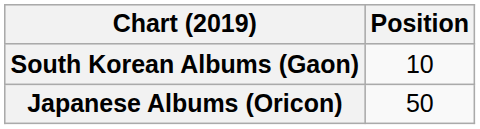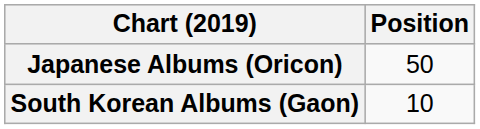rows swapped: Japanese Albums (Oricon) <-> South Korean Albums (Gaon)
